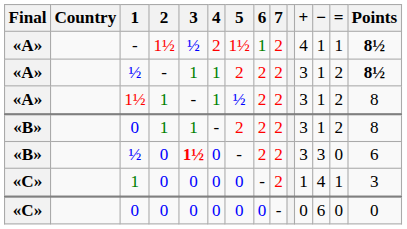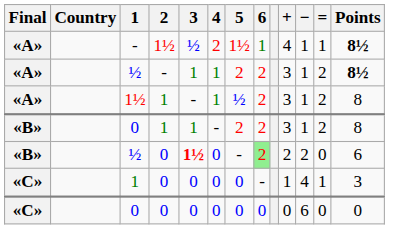- column: 7 | 2 | 2 | 2 | 2 | 2 | 2 | -
½ / 0 | 6: no background -> lightgreen background
½ / 0 | +: 3 -> 2
½ / 0 | −: 3 -> 2
